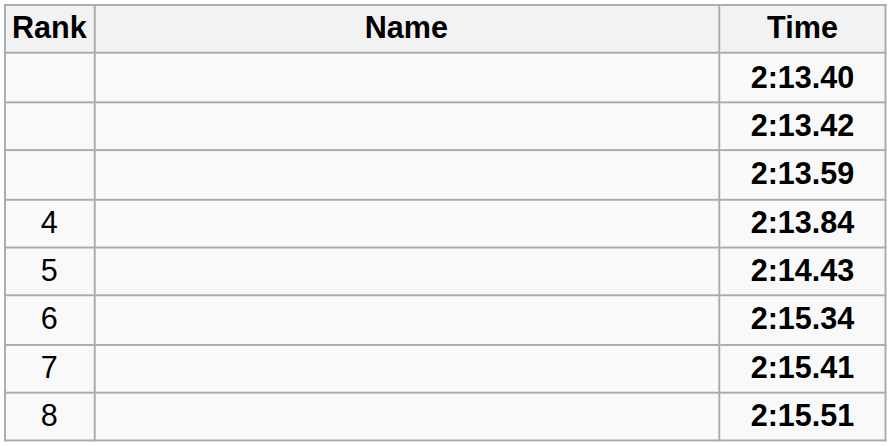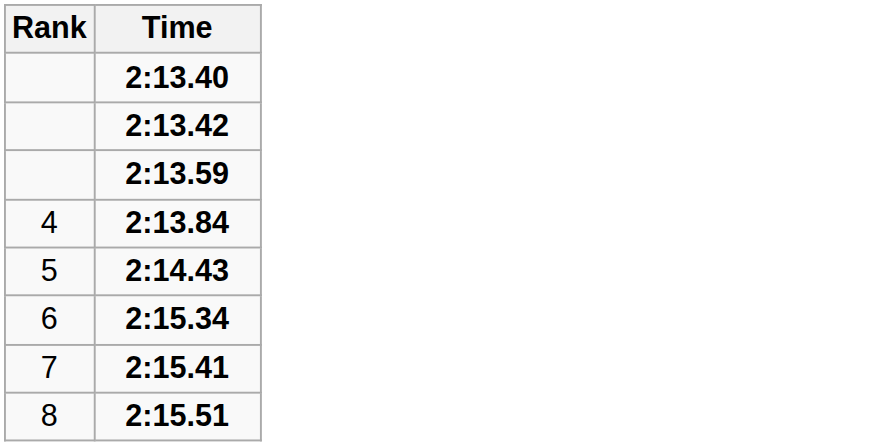- column: Name
